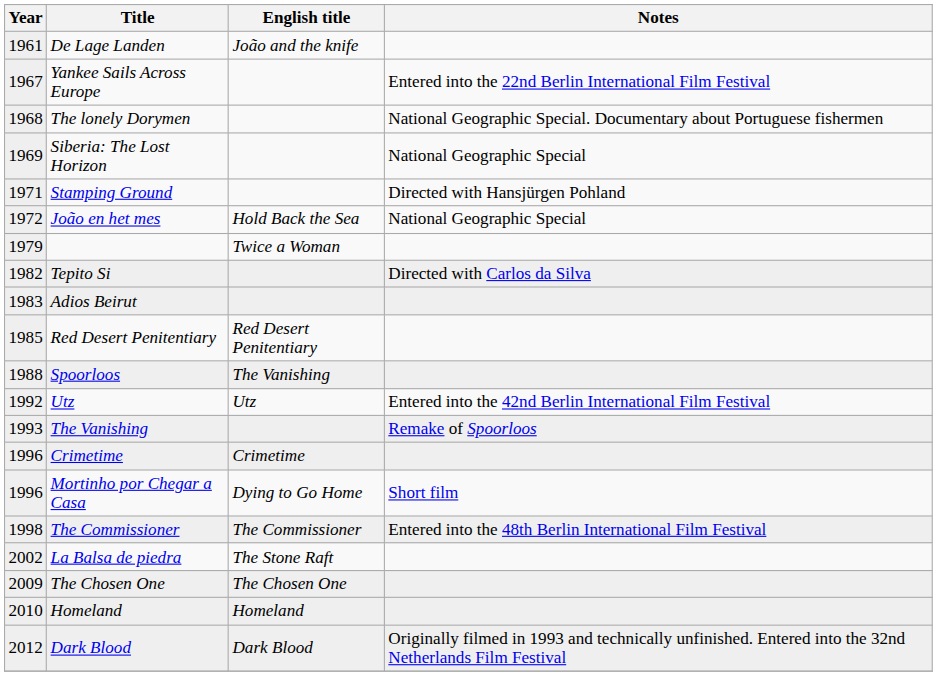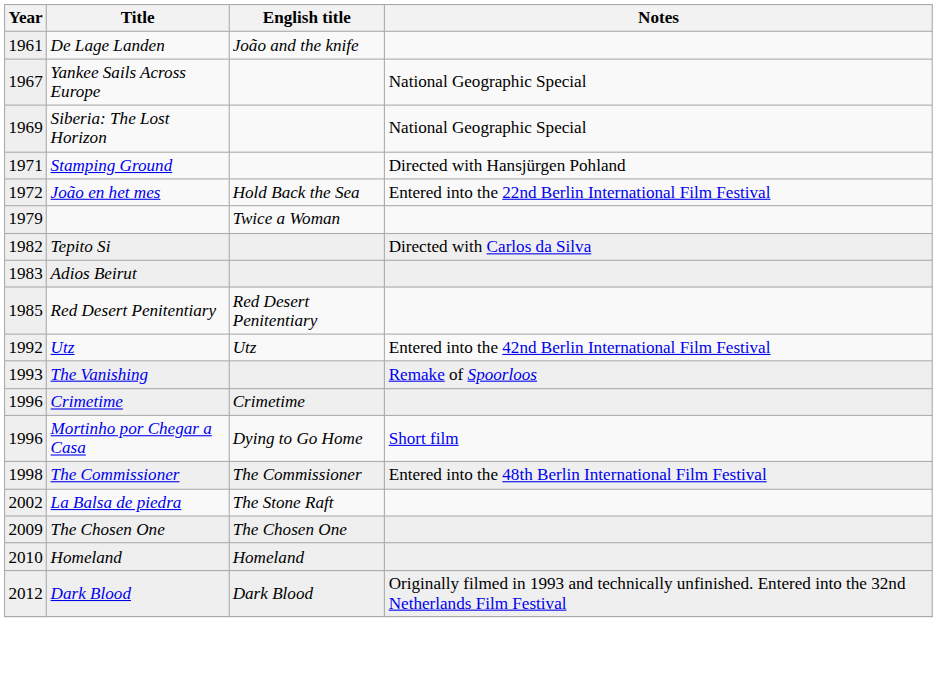Yankee Sails Across Europe | Notes: Entered into the 22nd Berlin International Film Festival -> National Geographic Special
- row: 1968 | The lonely Dorymen | National Geographic Special. Documentary about Portuguese fishermen
João en het mes | Notes: National Geographic Special -> Entered into the 22nd Berlin International Film Festival
- row: 1988 | Spoorloos | The Vanishing
